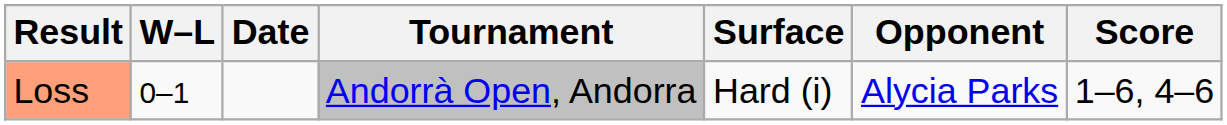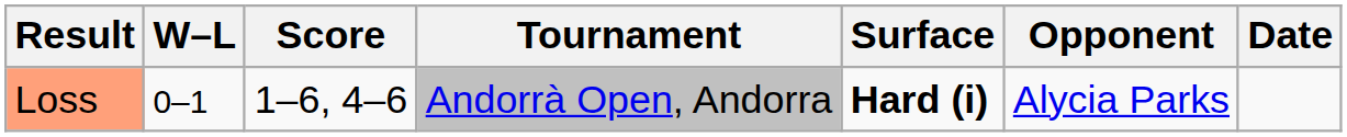columns swapped: Date <-> Score
Loss | Surface: normal -> bold
